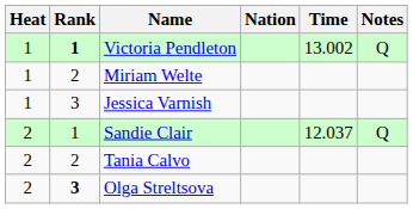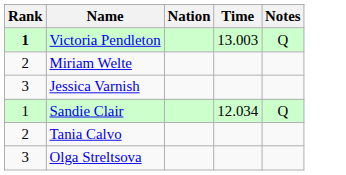- column: Heat | 1 | 1 | 1 | 2 | 2 | 2
Victoria Pendleton | Time: 13.002 -> 13.003
Sandie Clair | Time: 12.037 -> 12.034
Olga Streltsova | Rank: bold -> normal
